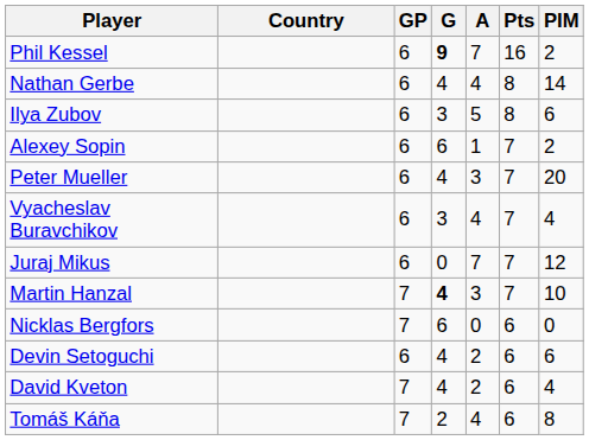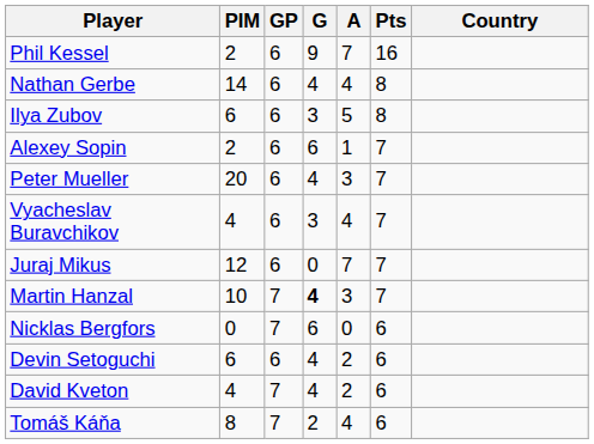columns swapped: Country <-> PIM
Phil Kessel | G: bold -> normal
